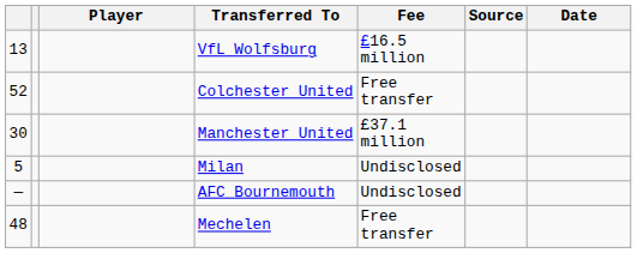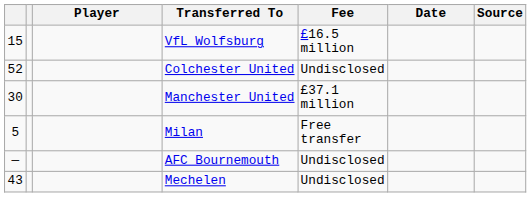columns swapped: Date <-> Source
VfL Wolfsburg | column 1: 13 -> 15
Colchester United | Fee: Free transfer -> Undisclosed
Milan | Fee: Undisclosed -> Free transfer
Mechelen | column 1: 48 -> 43
Mechelen | Fee: Free transfer -> Undisclosed
